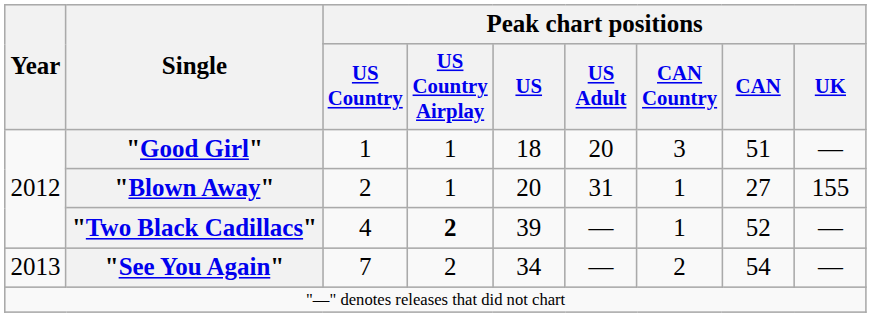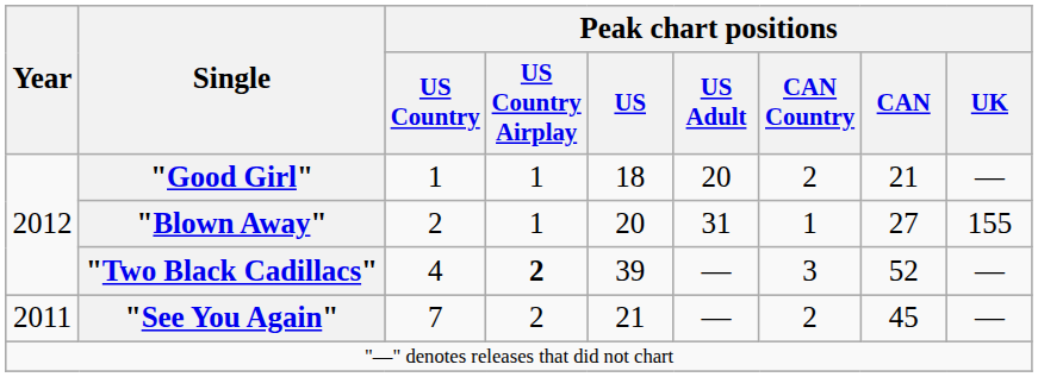"Good Girl" | Peak chart positions / CAN Country: 3 -> 2
"Good Girl" | Peak chart positions / CAN: 51 -> 21
"Two Black Cadillacs" | Peak chart positions / CAN Country: 1 -> 3
"See You Again" | Year: 2013 -> 2011
"See You Again" | Peak chart positions / US: 34 -> 21
"See You Again" | Peak chart positions / CAN: 54 -> 45
